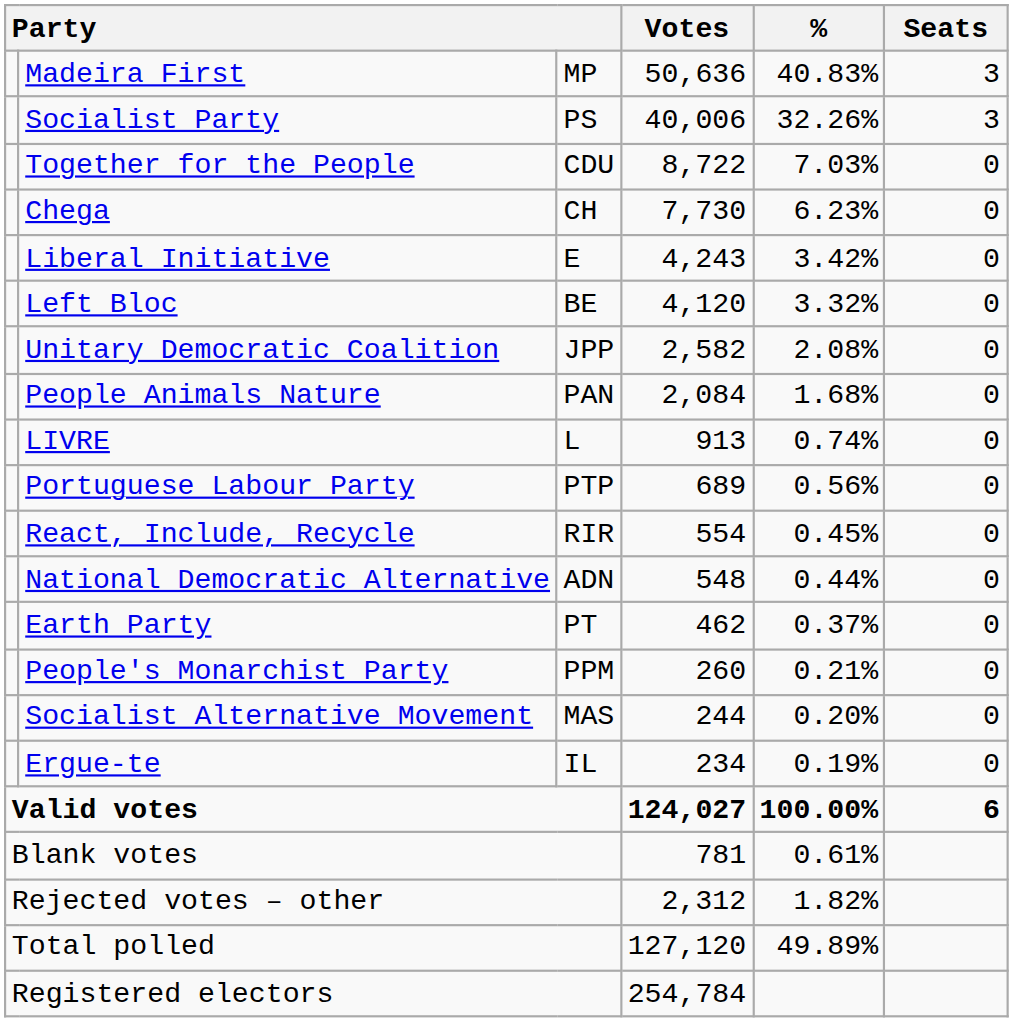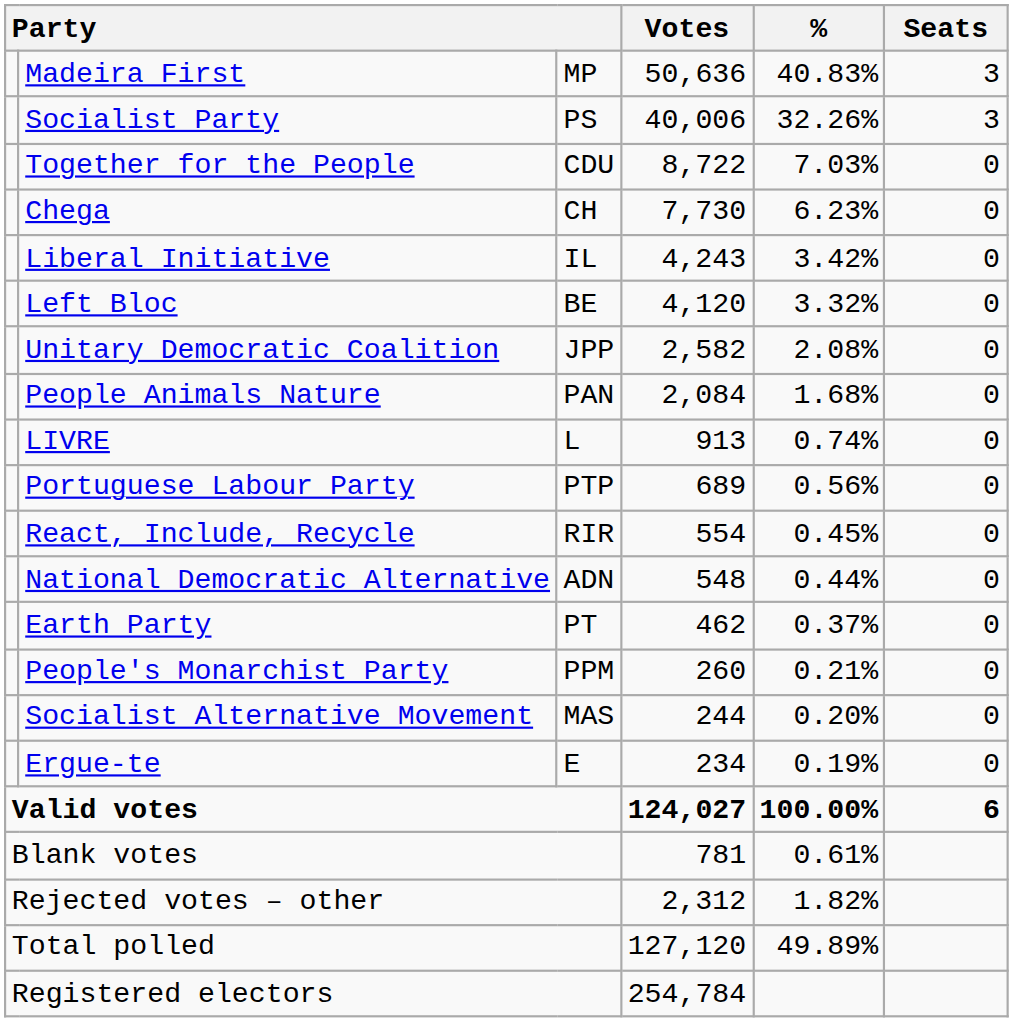Liberal Initiative | column 3: E -> IL
Ergue-te | column 3: IL -> E
